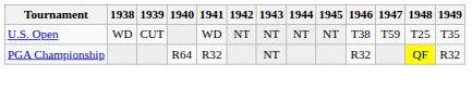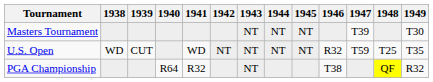+ row: Masters Tournament | NT | NT | NT | T39 | T30
U.S. Open | 1946: T38 -> R32
PGA Championship | 1946: R32 -> T38
